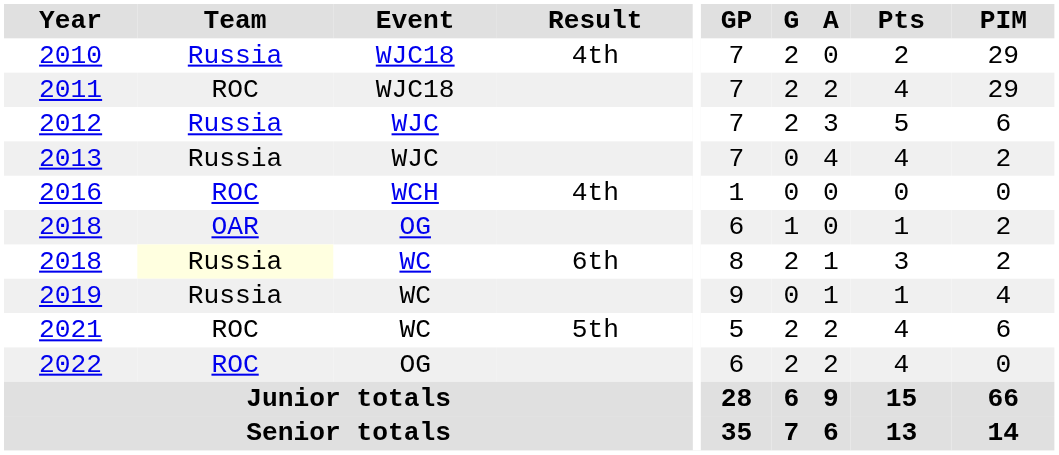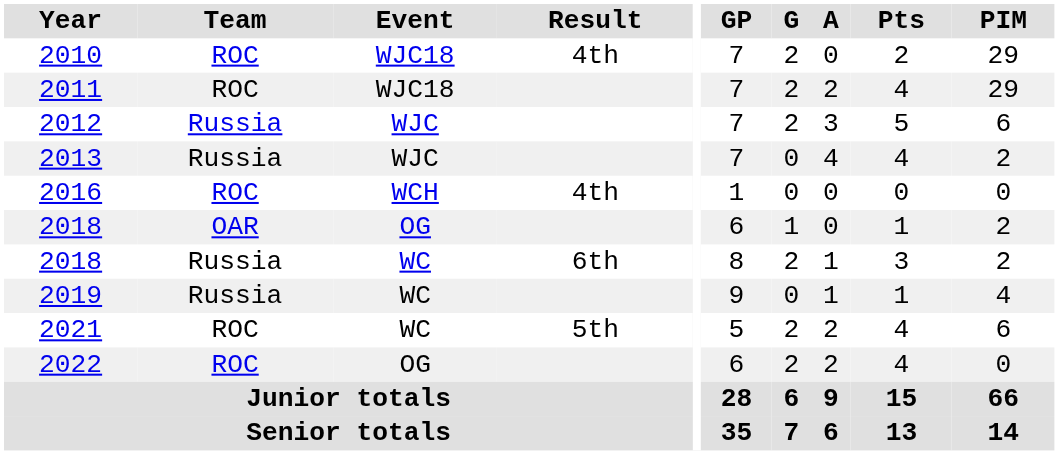2010 | Team: Russia -> ROC
2018 / WC | Team: lightyellow background -> no background
